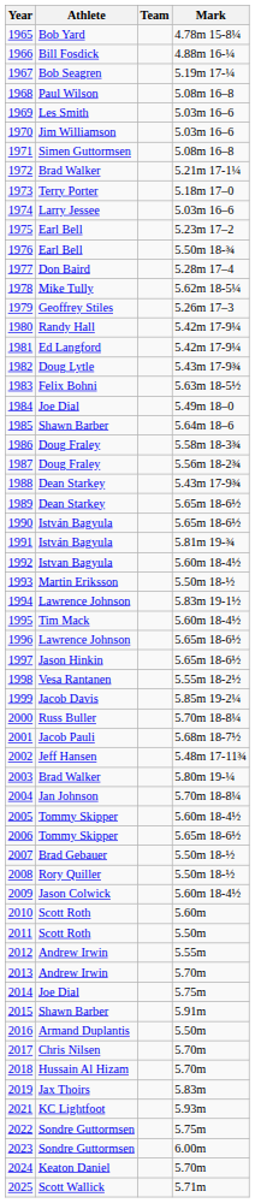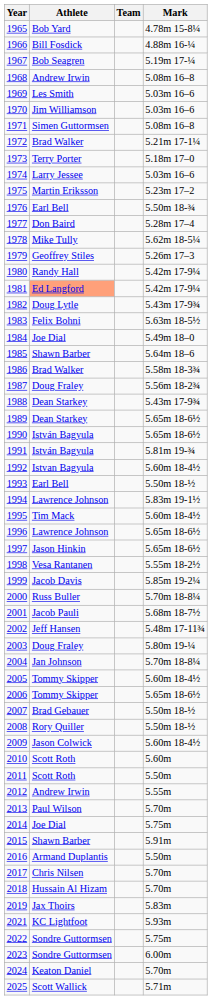1968 | Athlete: Paul Wilson -> Andrew Irwin
1975 | Athlete: Earl Bell -> Martin Eriksson
1981 | Athlete: no background -> lightsalmon background
1986 | Athlete: Doug Fraley -> Brad Walker
1993 | Athlete: Martin Eriksson -> Earl Bell
2003 | Athlete: Brad Walker -> Doug Fraley
2013 | Athlete: Andrew Irwin -> Paul Wilson
